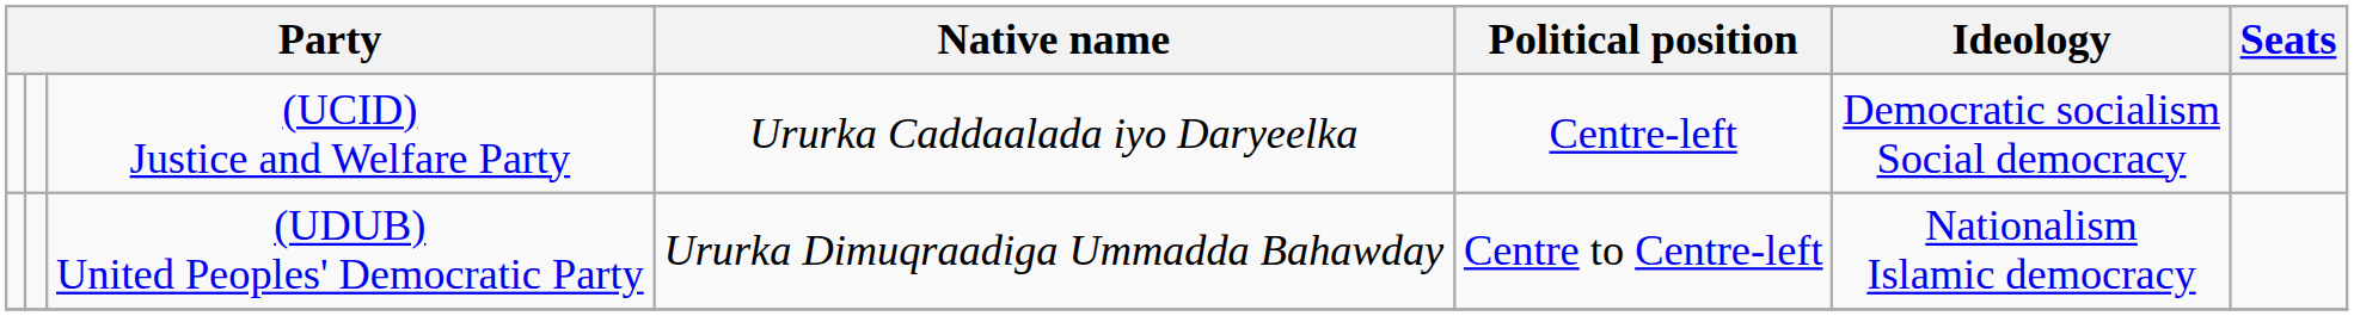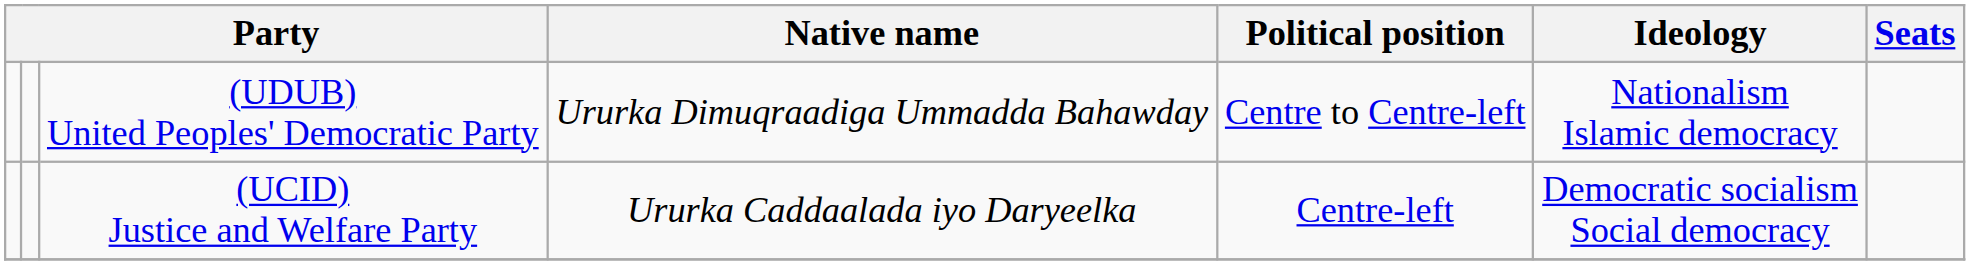rows swapped: (UDUB) United Peoples' Democratic Party <-> (UCID) Justice and Welfare Party
